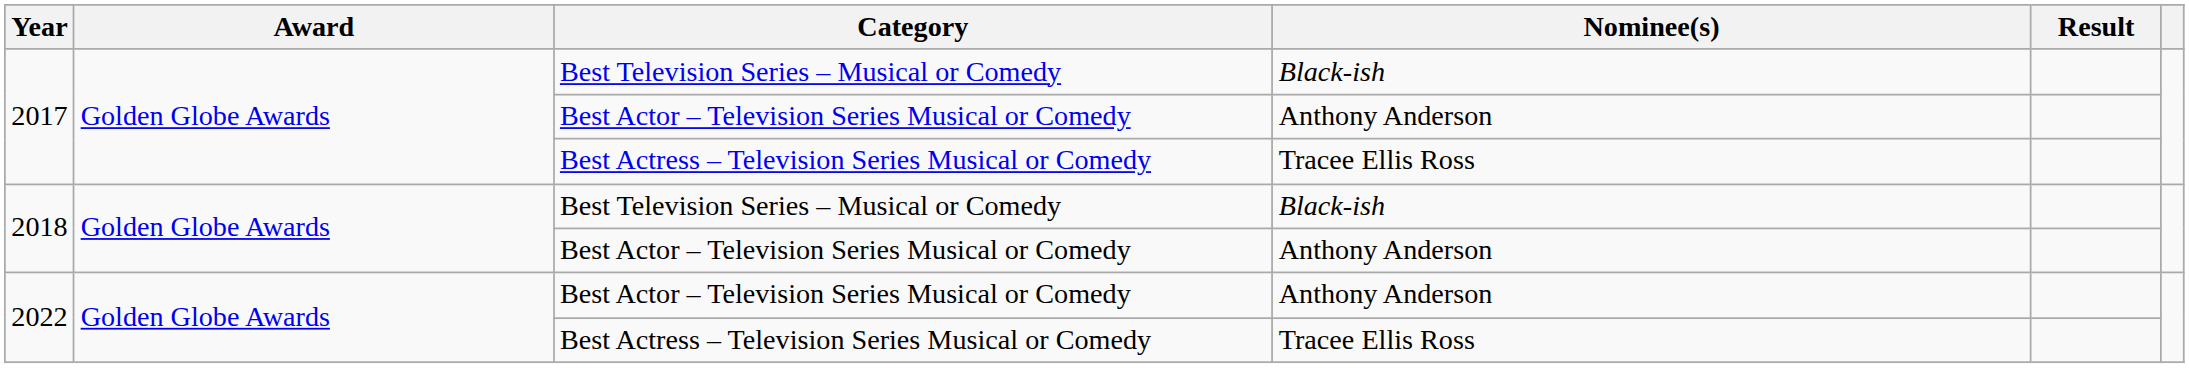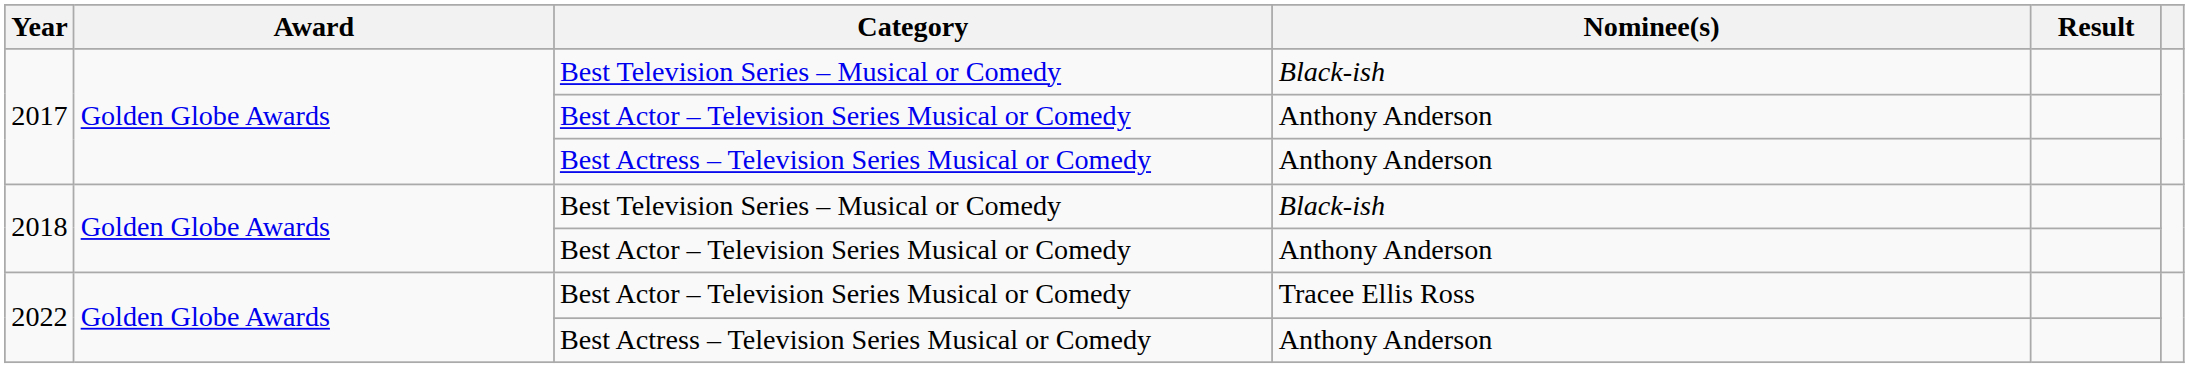2017 / Best Actress – Television Series Musical or Comedy | Nominee(s): Tracee Ellis Ross -> Anthony Anderson
2022 / Best Actor – Television Series Musical or Comedy | Nominee(s): Anthony Anderson -> Tracee Ellis Ross
2022 / Best Actress – Television Series Musical or Comedy | Nominee(s): Tracee Ellis Ross -> Anthony Anderson
